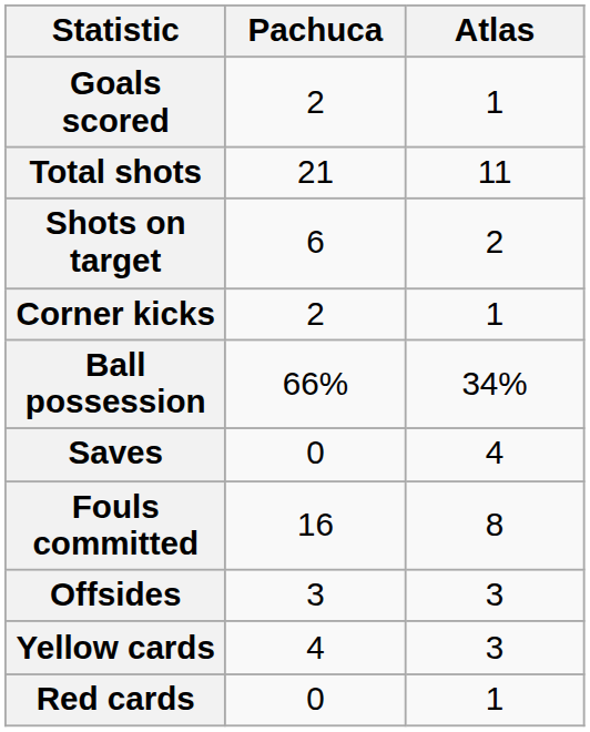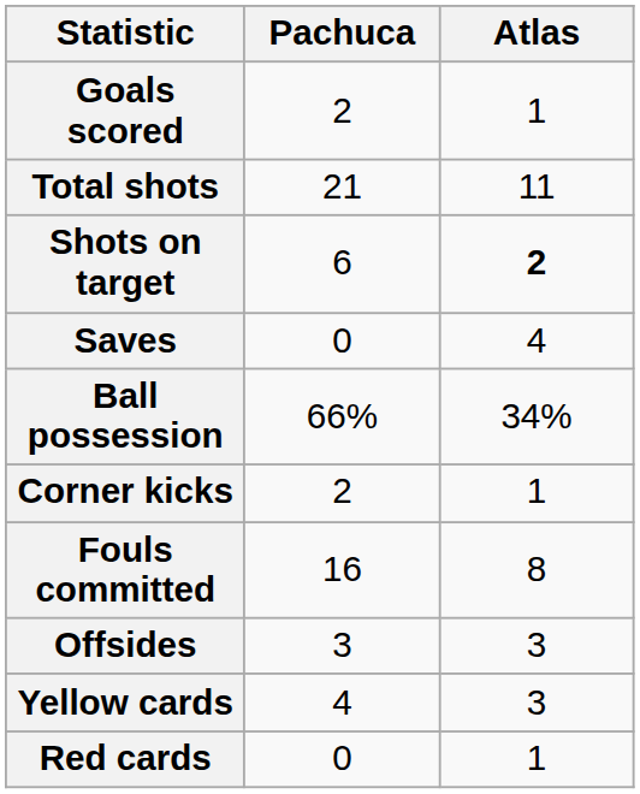Shots on target | Atlas: normal -> bold
rows swapped: Saves <-> Corner kicks
